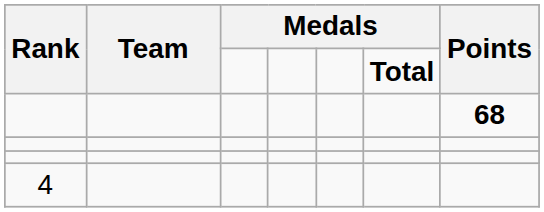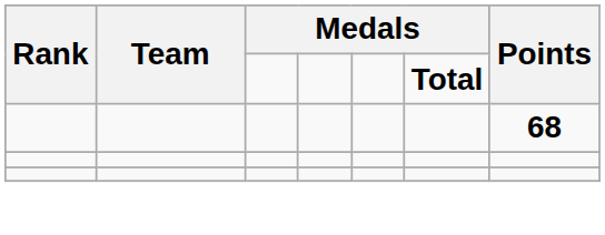- row: 4
